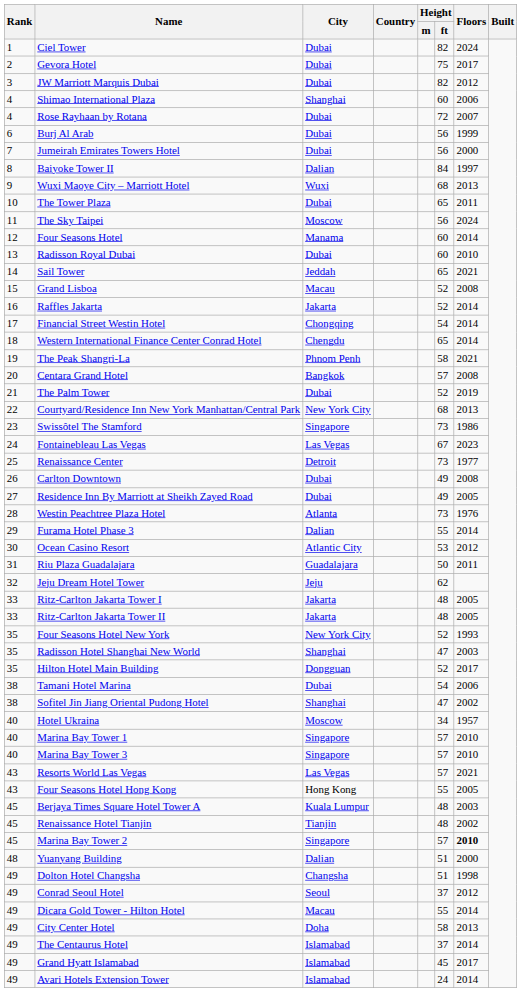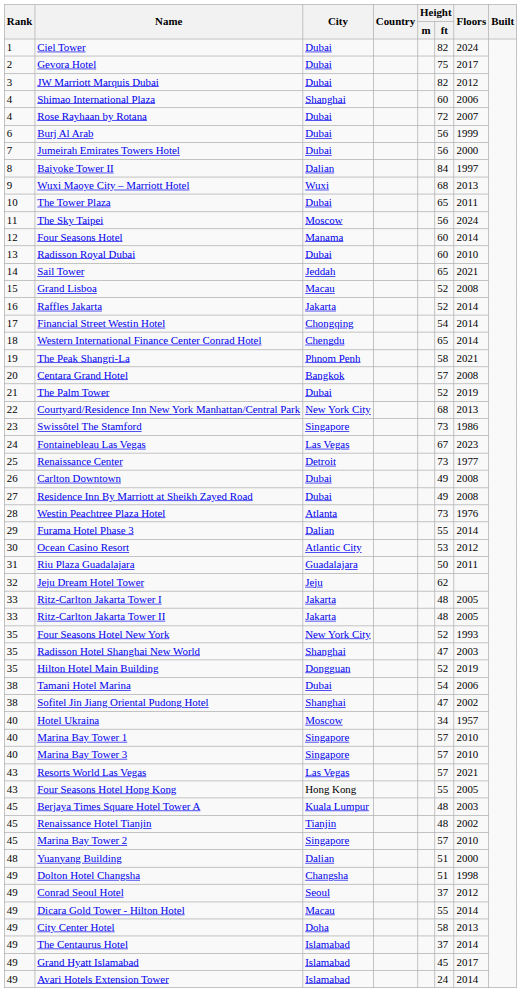Residence Inn By Marriott at Sheikh Zayed Road | Floors: 2005 -> 2008
Hilton Hotel Main Building | Floors: 2017 -> 2019
Marina Bay Tower 2 | Floors: bold -> normal
